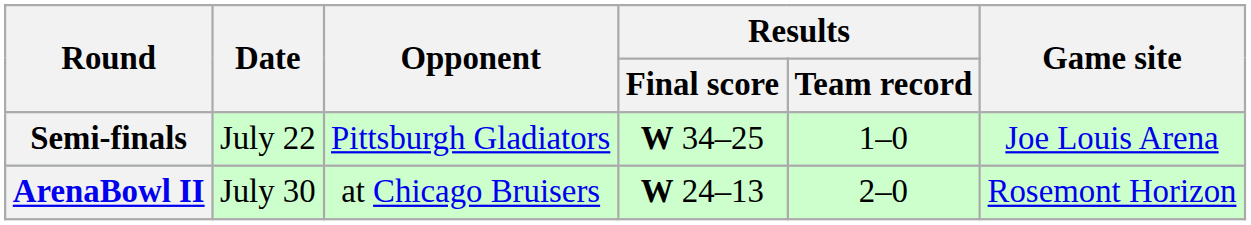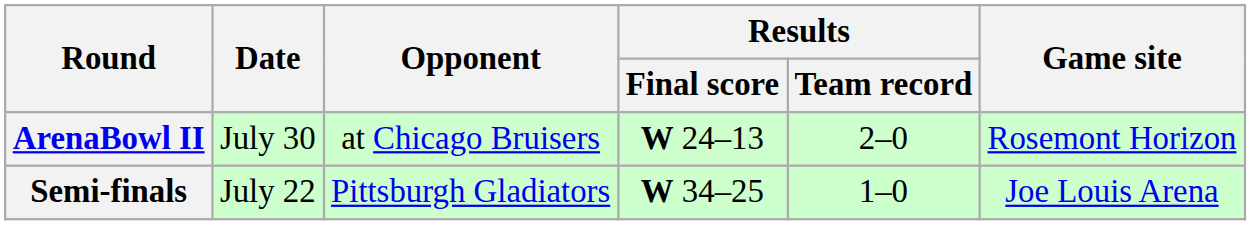rows swapped: Semi-finals <-> ArenaBowl II
